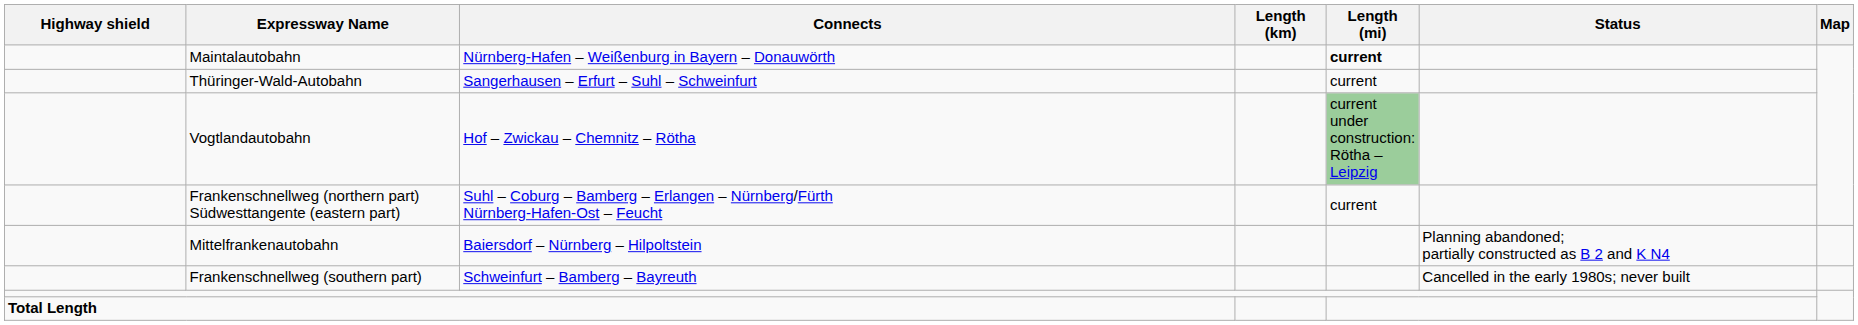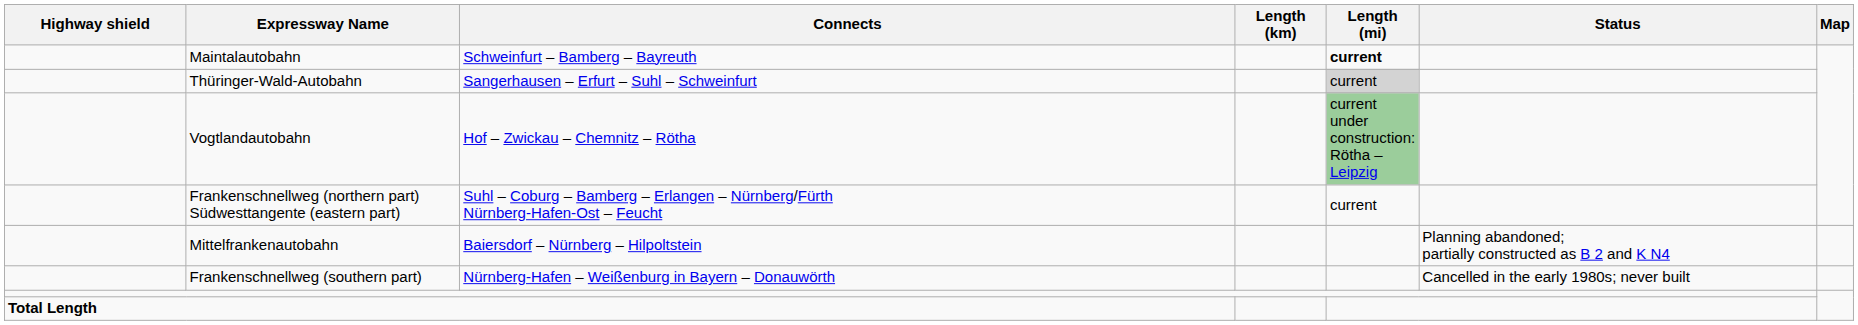Maintalautobahn | Connects: Nürnberg-Hafen – Weißenburg in Bayern – Donauwörth -> Schweinfurt – Bamberg – Bayreuth
Thüringer-Wald-Autobahn | Length (mi): no background -> lightgrey background
Frankenschnellweg (southern part) | Connects: Schweinfurt – Bamberg – Bayreuth -> Nürnberg-Hafen – Weißenburg in Bayern – Donauwörth
